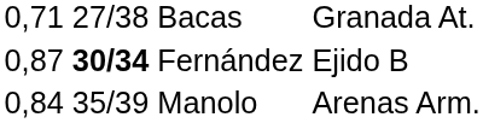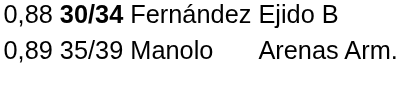- row: 0,71 | 27/38 | Bacas | Granada At.
Fernández | column 1: 0,87 -> 0,88
Manolo | column 1: 0,84 -> 0,89
